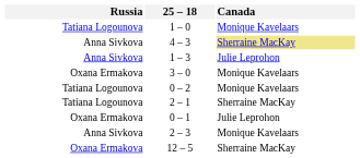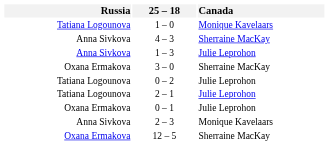4 – 3 | Canada: khaki background -> no background
3 – 0 | Canada: Monique Kavelaars -> Sherraine MacKay
0 – 2 | Canada: Monique Kavelaars -> Julie Leprohon
2 – 1 | Canada: Sherraine MacKay -> Julie Leprohon
